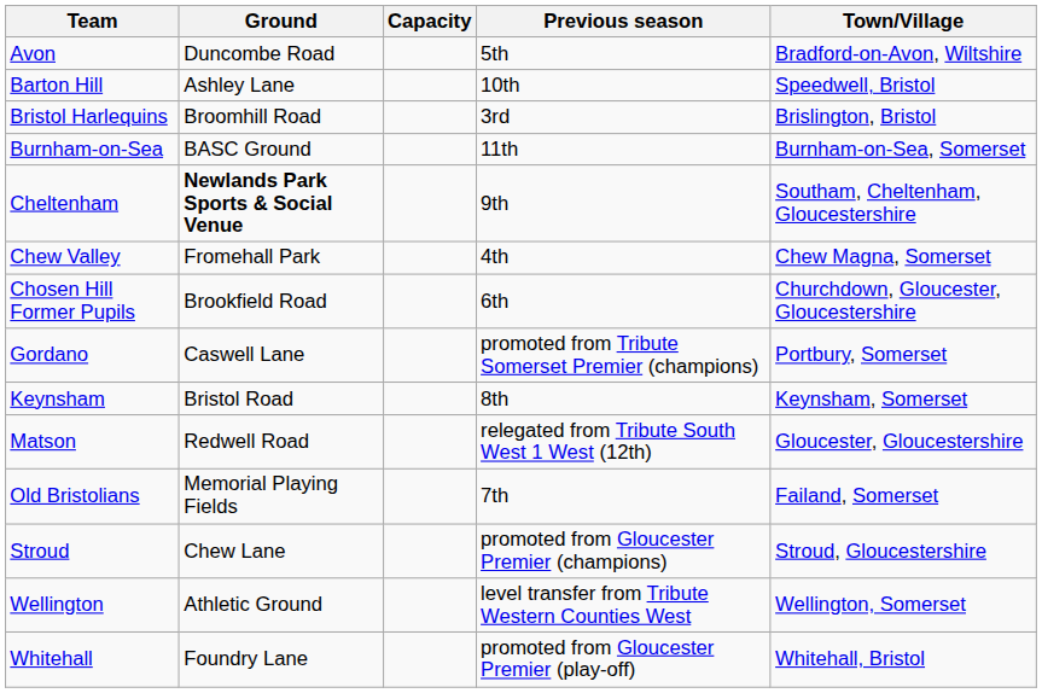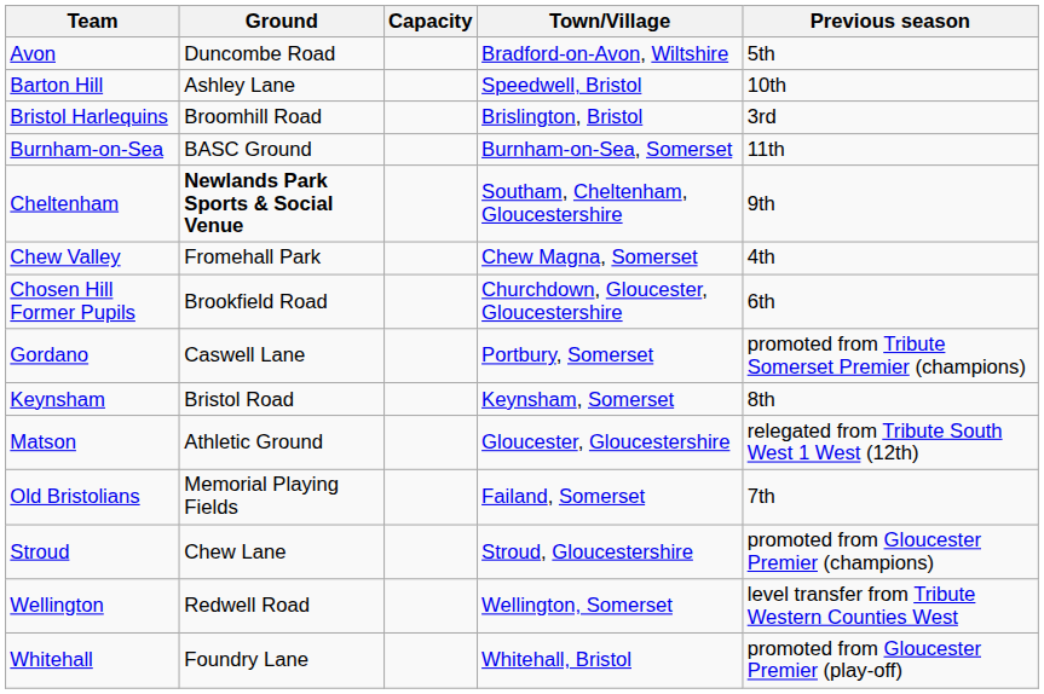columns swapped: Town/Village <-> Previous season
Matson | Ground: Redwell Road -> Athletic Ground
Wellington | Ground: Athletic Ground -> Redwell Road
